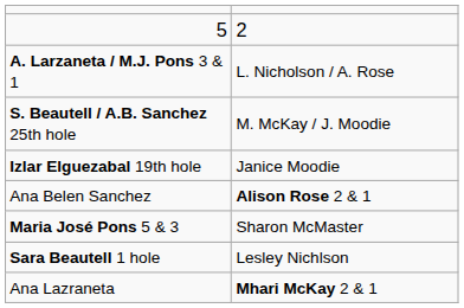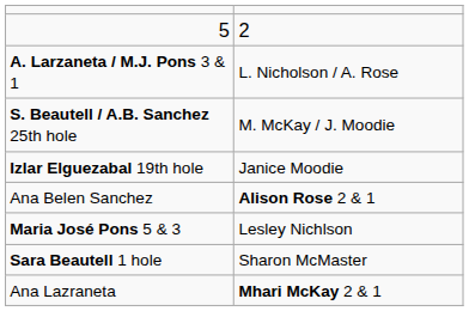Maria José Pons 5 & 3 | column 2: Sharon McMaster -> Lesley Nichlson
Sara Beautell 1 hole | column 2: Lesley Nichlson -> Sharon McMaster
